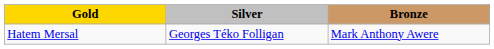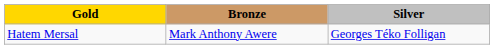columns swapped: Silver <-> Bronze
